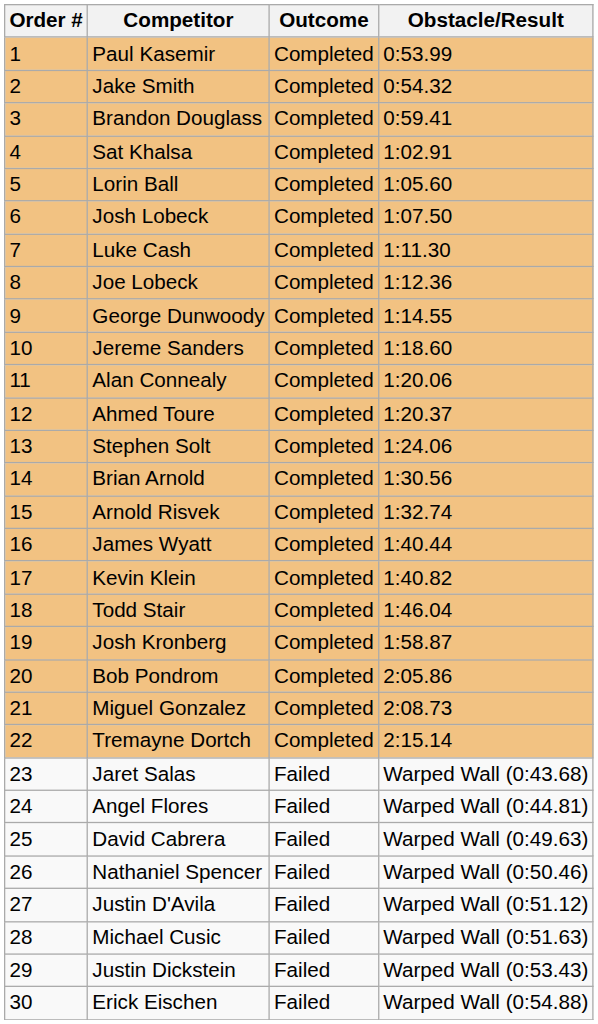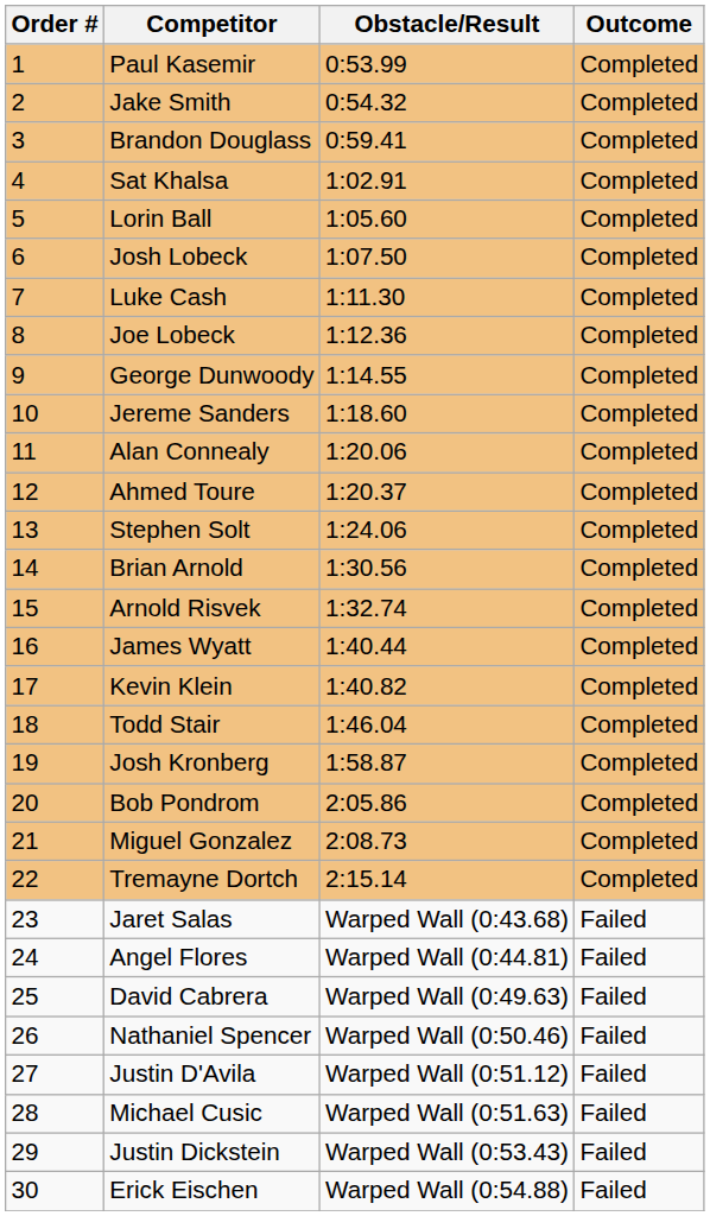columns swapped: Outcome <-> Obstacle/Result
